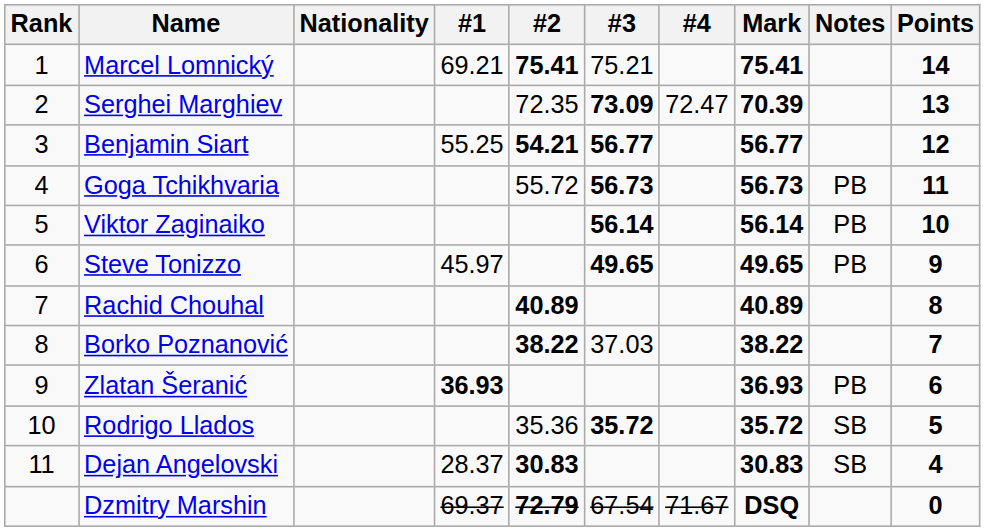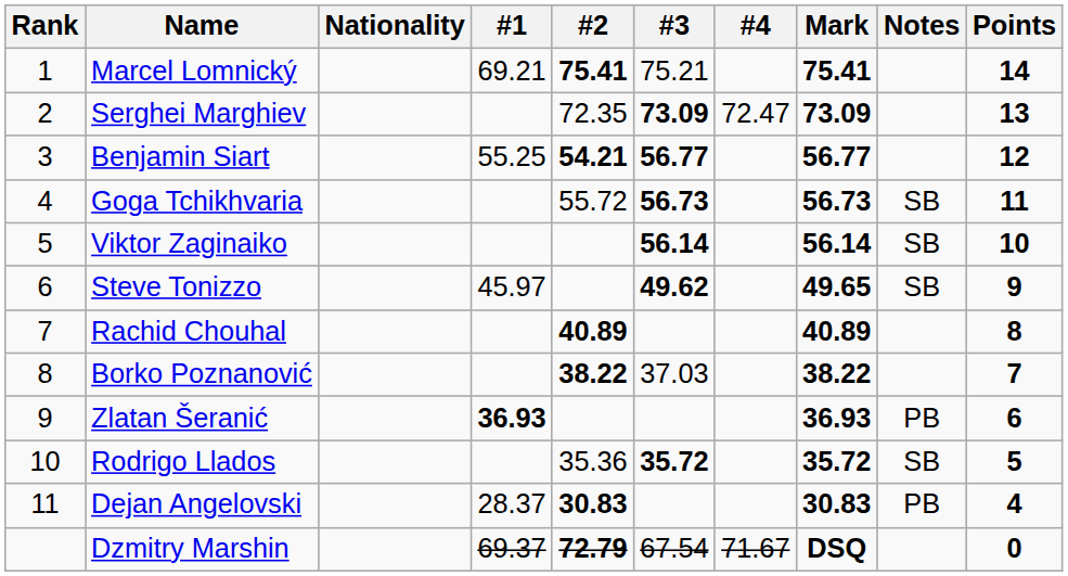Serghei Marghiev | Mark: 70.39 -> 73.09
Goga Tchikhvaria | Notes: PB -> SB
Viktor Zaginaiko | Notes: PB -> SB
Steve Tonizzo | #3: 49.65 -> 49.62
Steve Tonizzo | Notes: PB -> SB
Dejan Angelovski | Notes: SB -> PB
